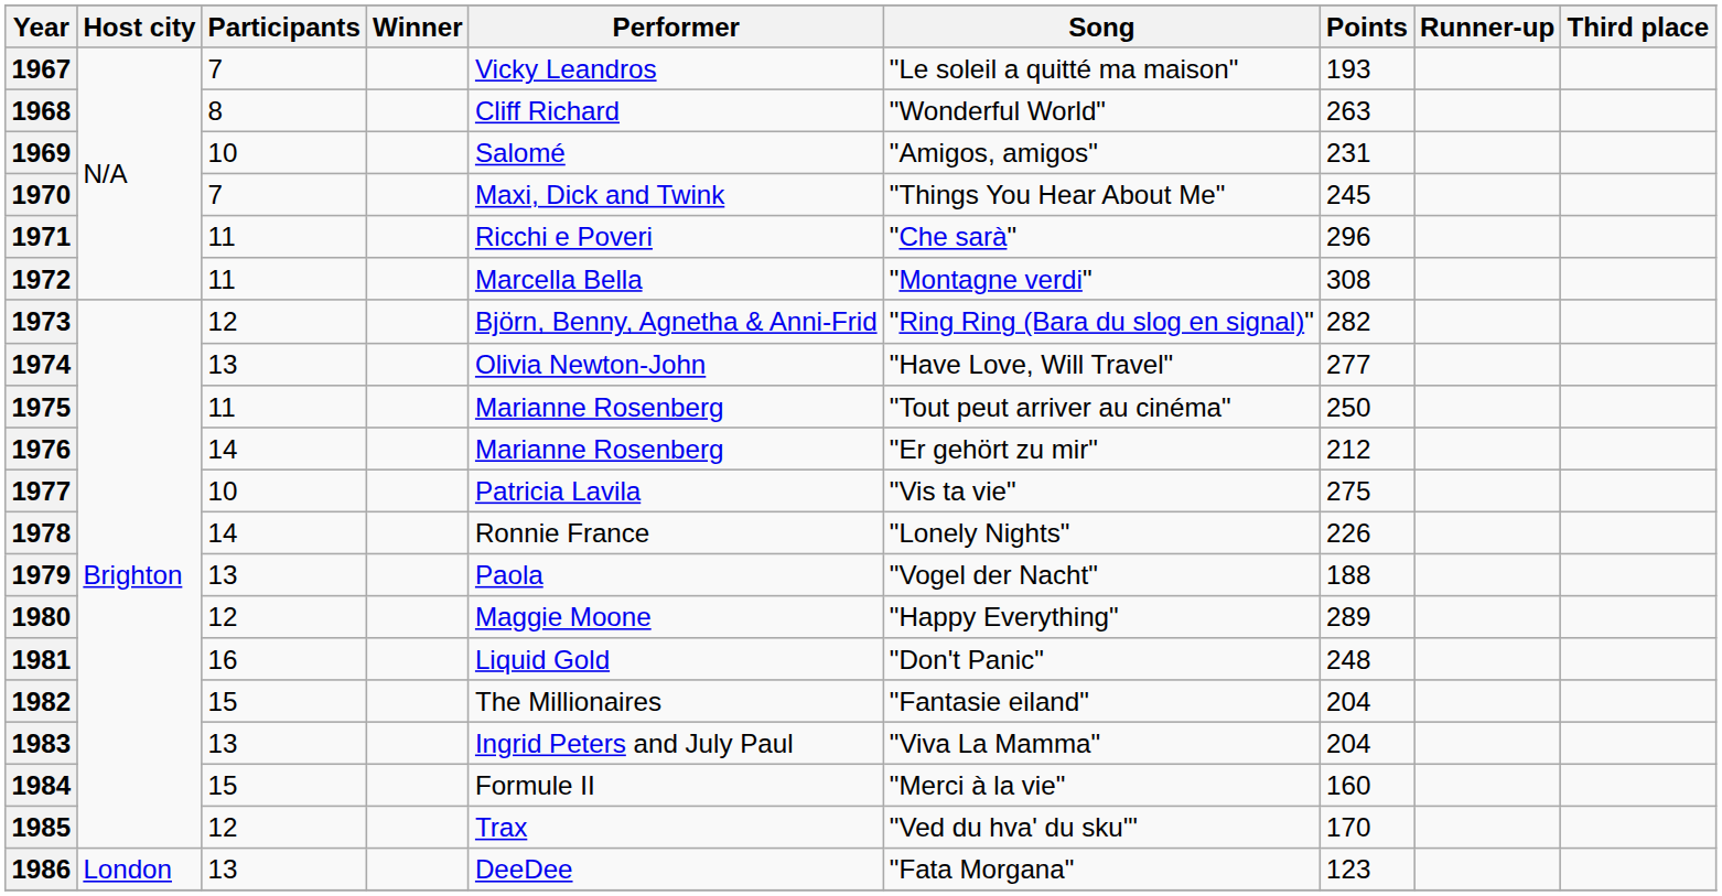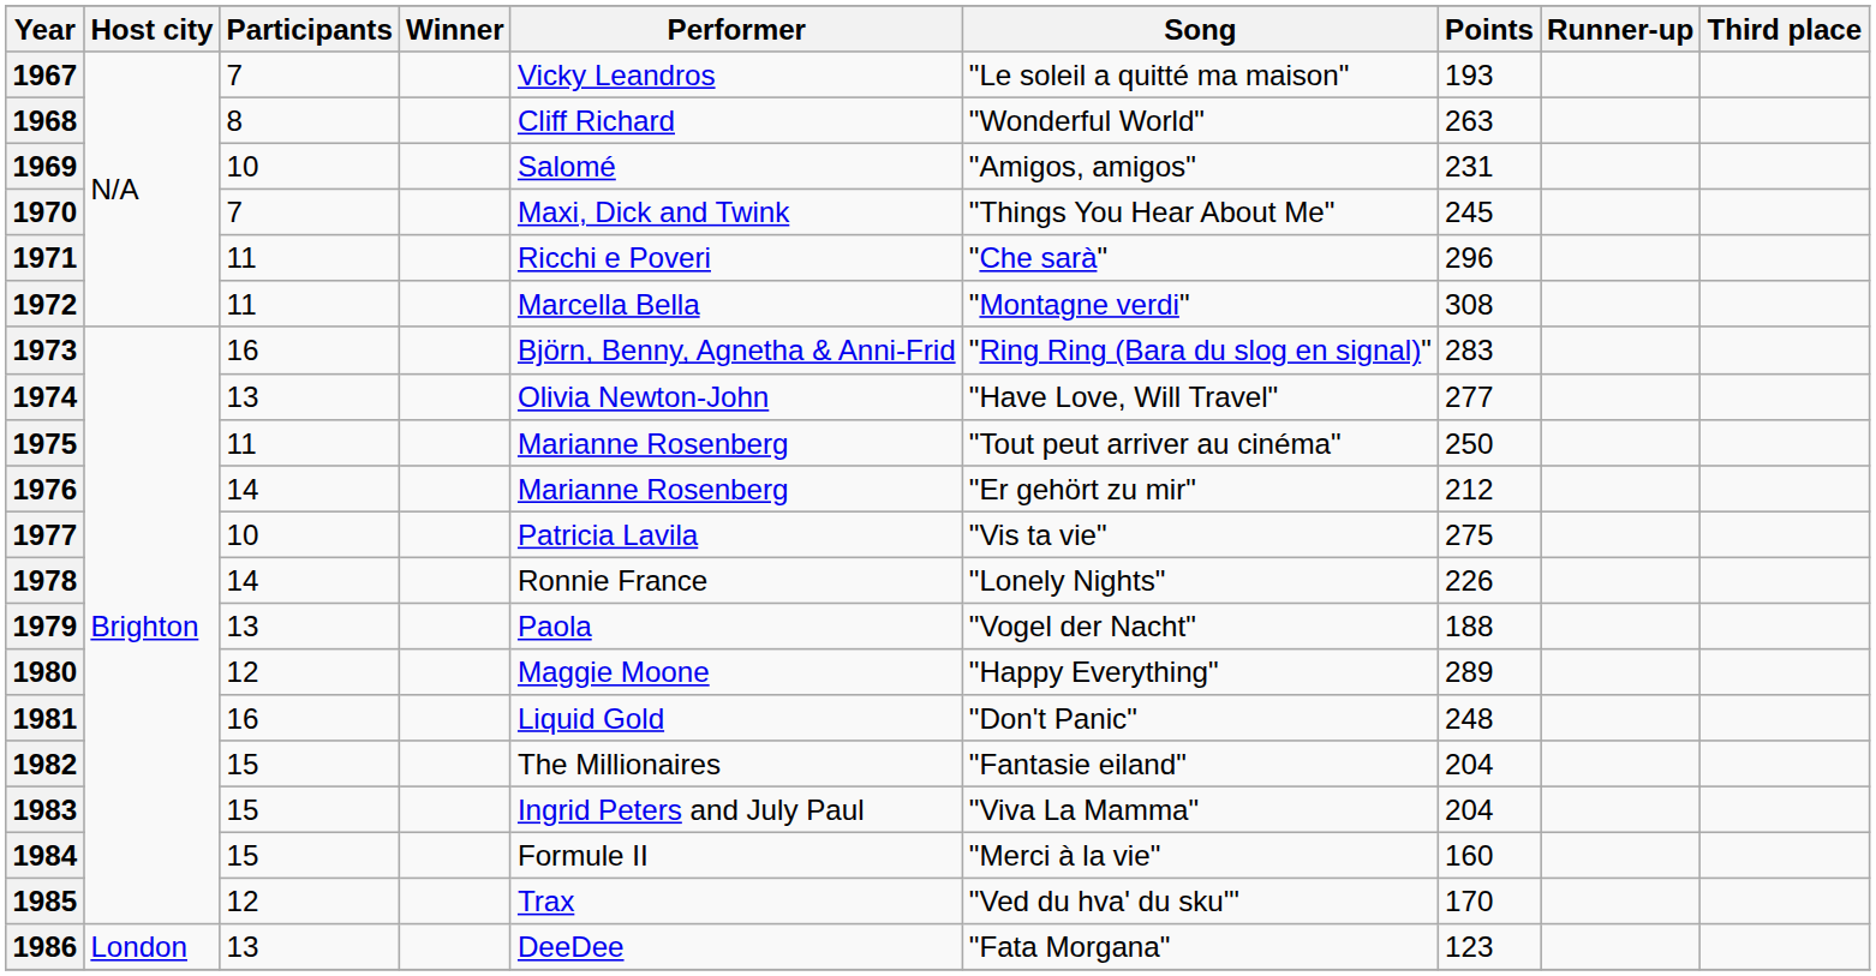1973 | Participants: 12 -> 16
1973 | Points: 282 -> 283
1983 | Participants: 13 -> 15
